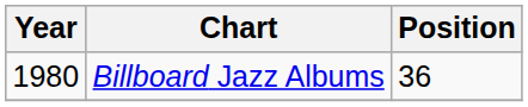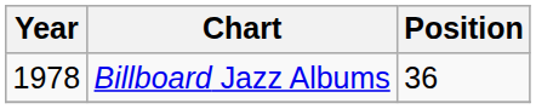Billboard Jazz Albums | Year: 1980 -> 1978
